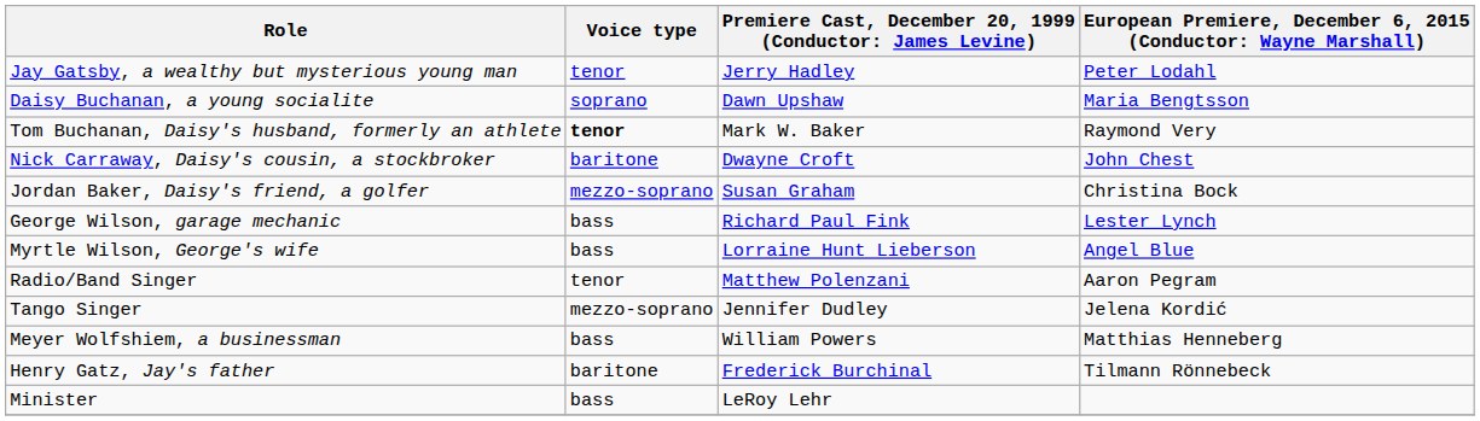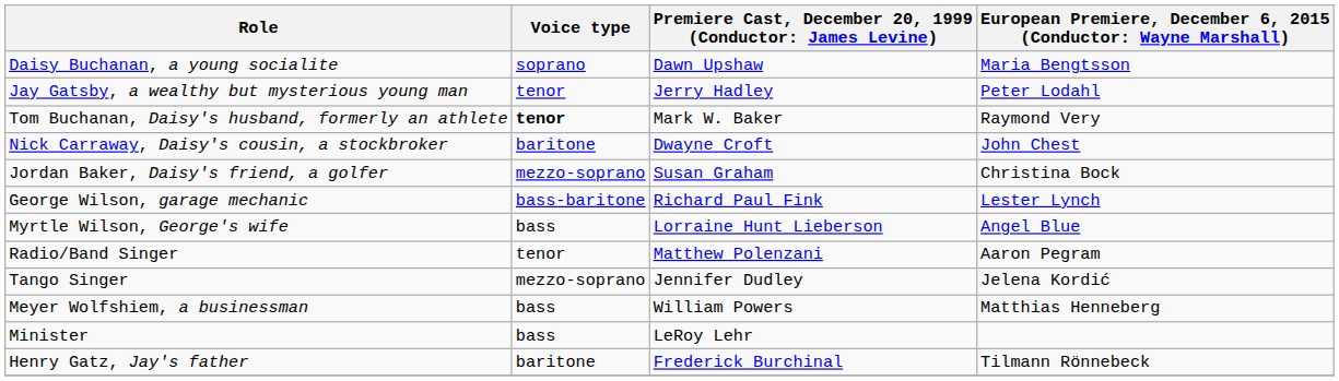rows swapped: Jay Gatsby, a wealthy but mysterious young man <-> Daisy Buchanan, a young socialite
George Wilson, garage mechanic | Voice type: bass -> bass-baritone
rows swapped: Henry Gatz, Jay's father <-> Minister
